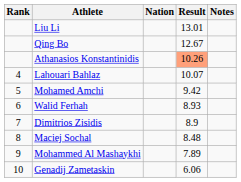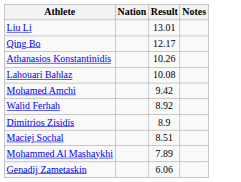- column: Rank | 4 | 5 | 6 | 7 | 8 | 9 | 10
Qing Bo | Result: 12.67 -> 12.17
Athanasios Konstantinidis | Result: lightsalmon background -> no background
Lahouari Bahlaz | Result: 10.07 -> 10.08
Walid Ferhah | Result: 8.93 -> 8.92
Maciej Sochal | Result: 8.48 -> 8.51
